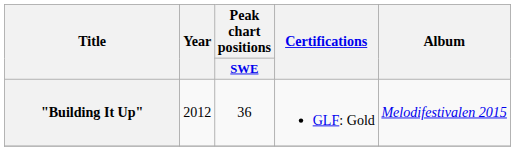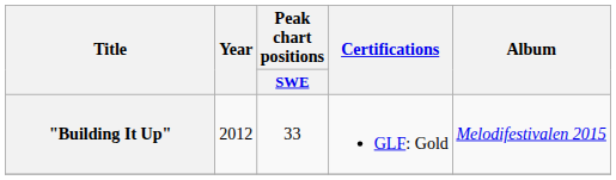"Building It Up" | Peak chart positions / SWE: 36 -> 33
